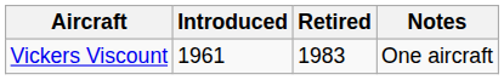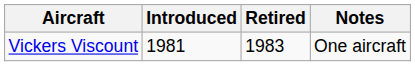Vickers Viscount | Introduced: 1961 -> 1981
